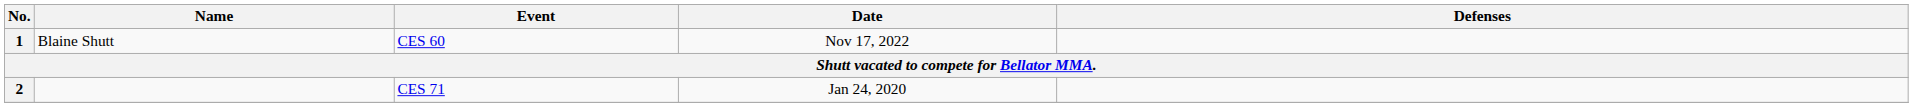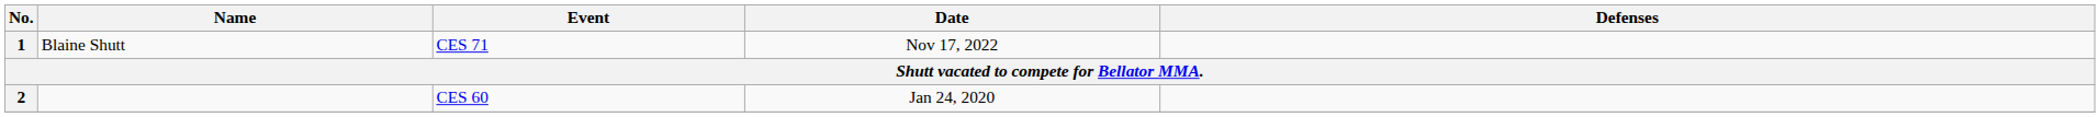1 | Event: CES 60 -> CES 71
2 | Event: CES 71 -> CES 60
